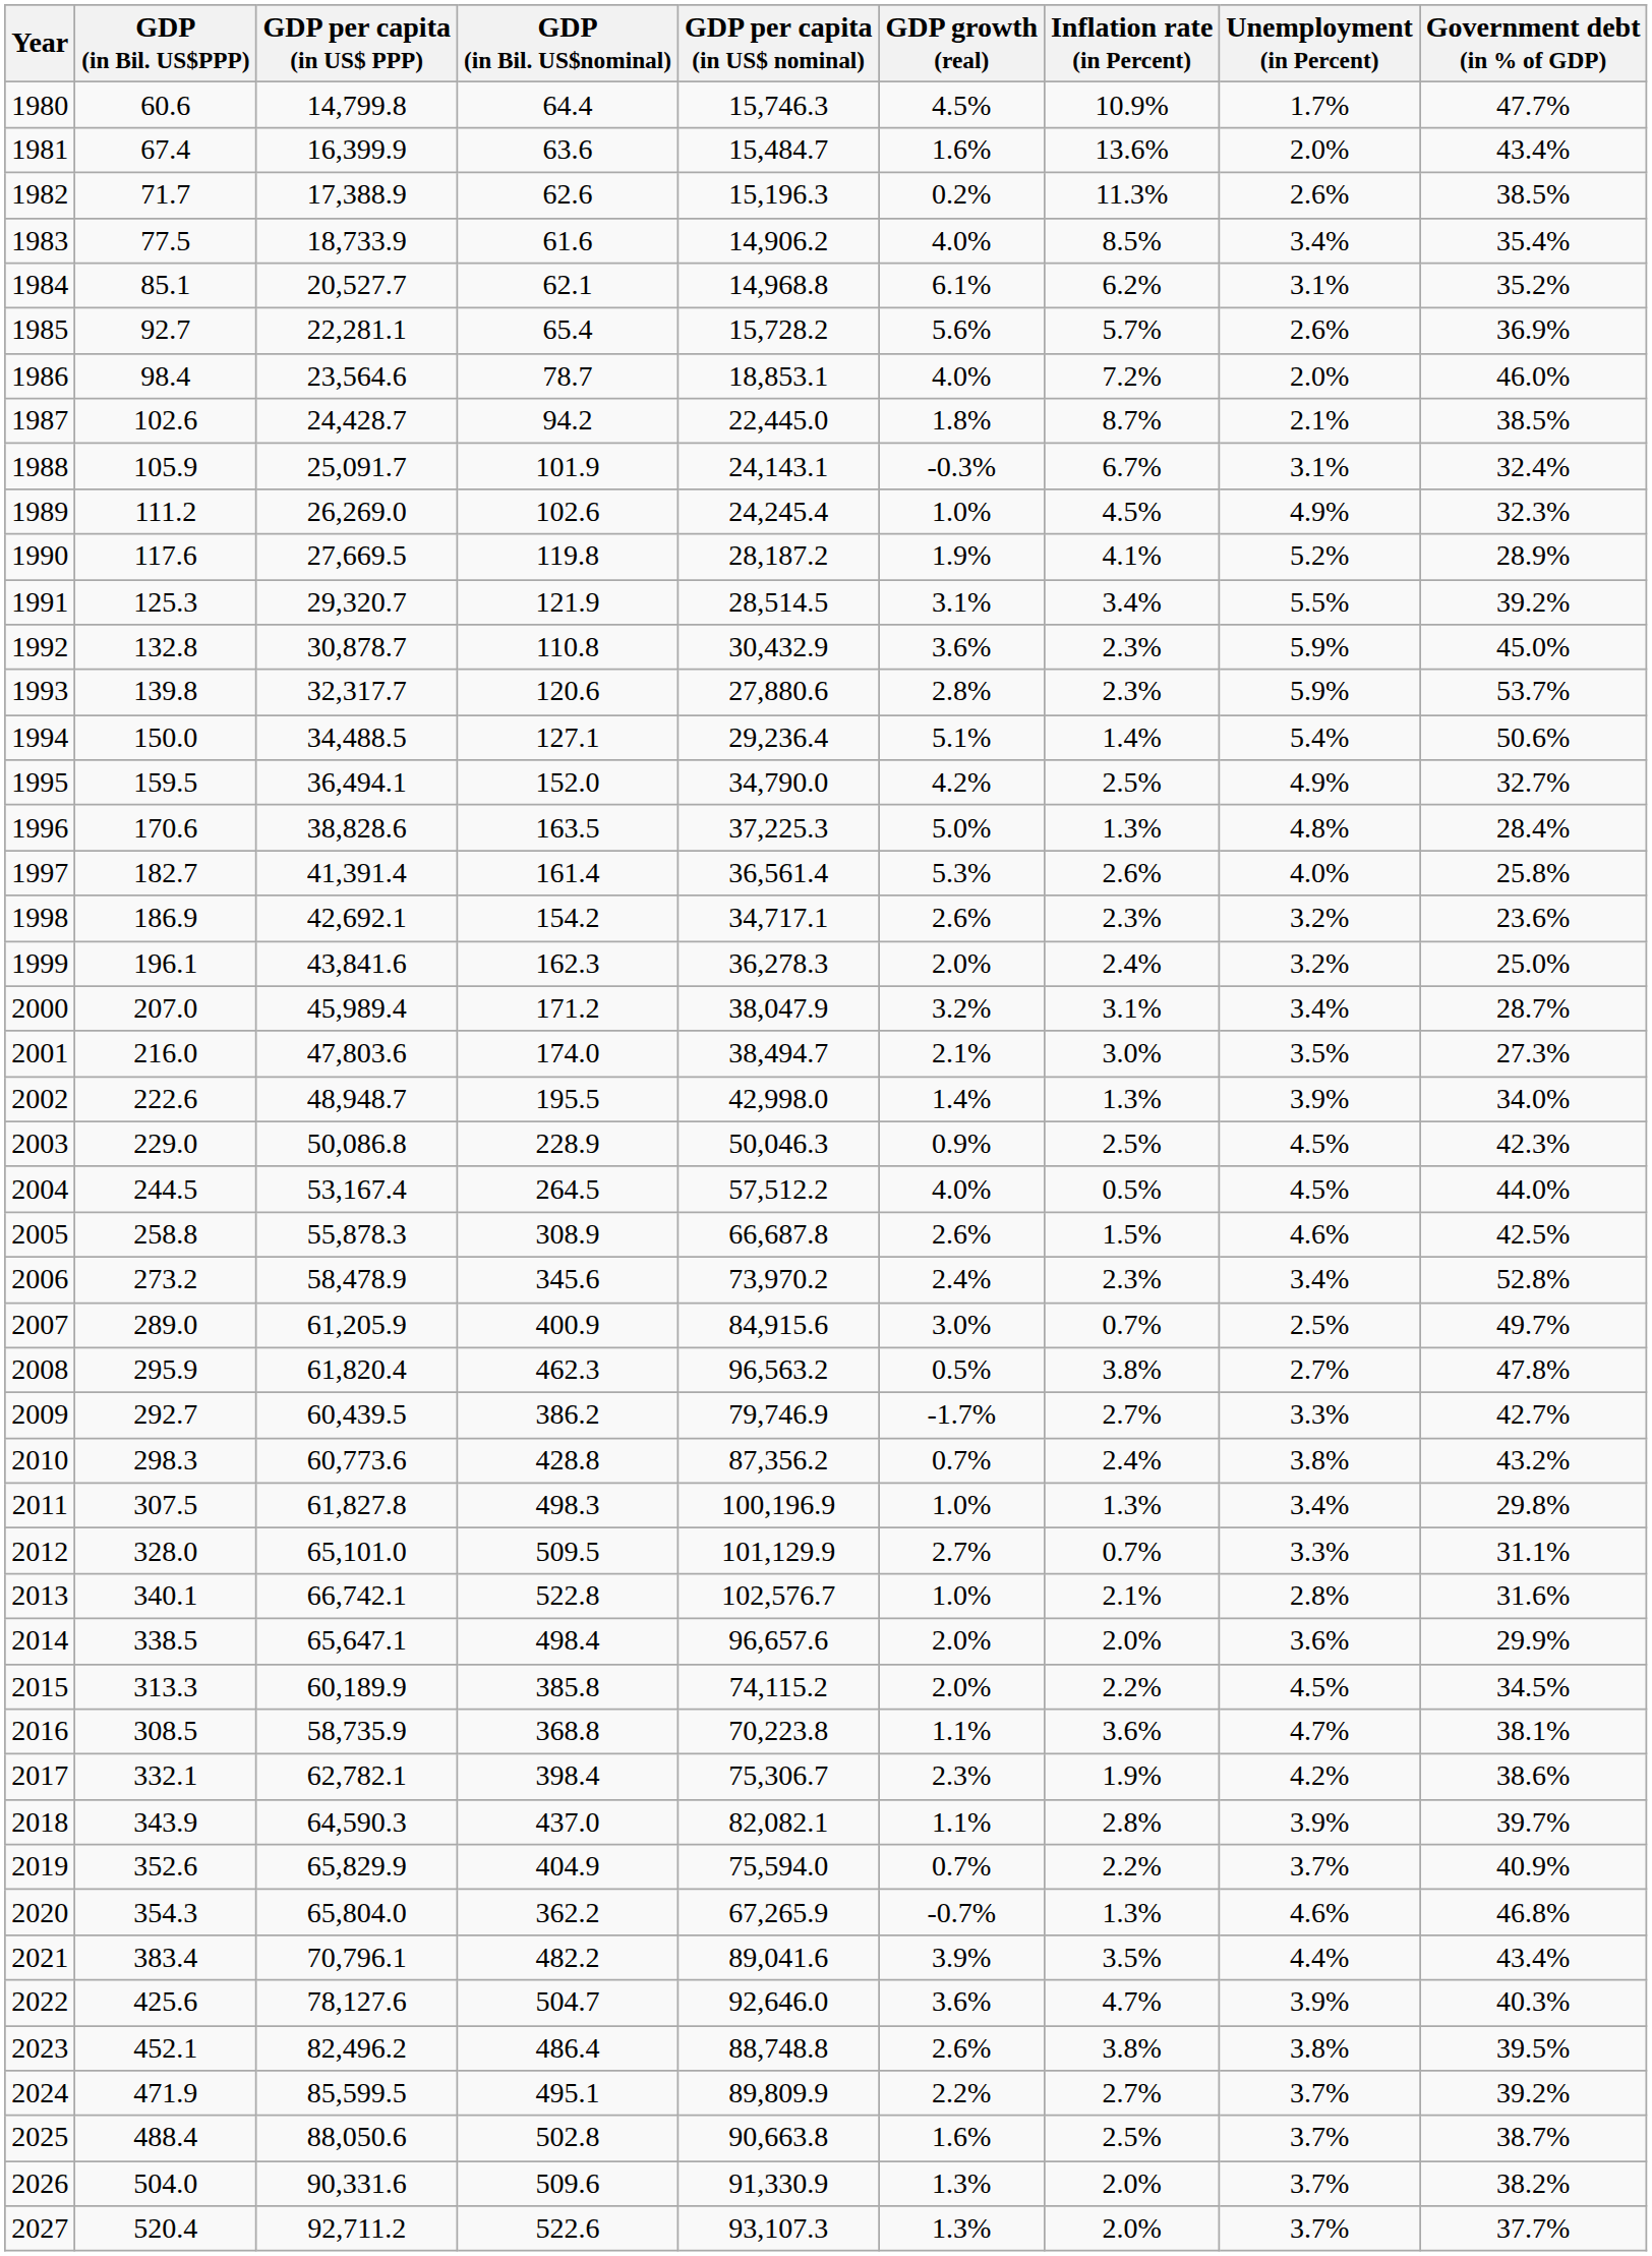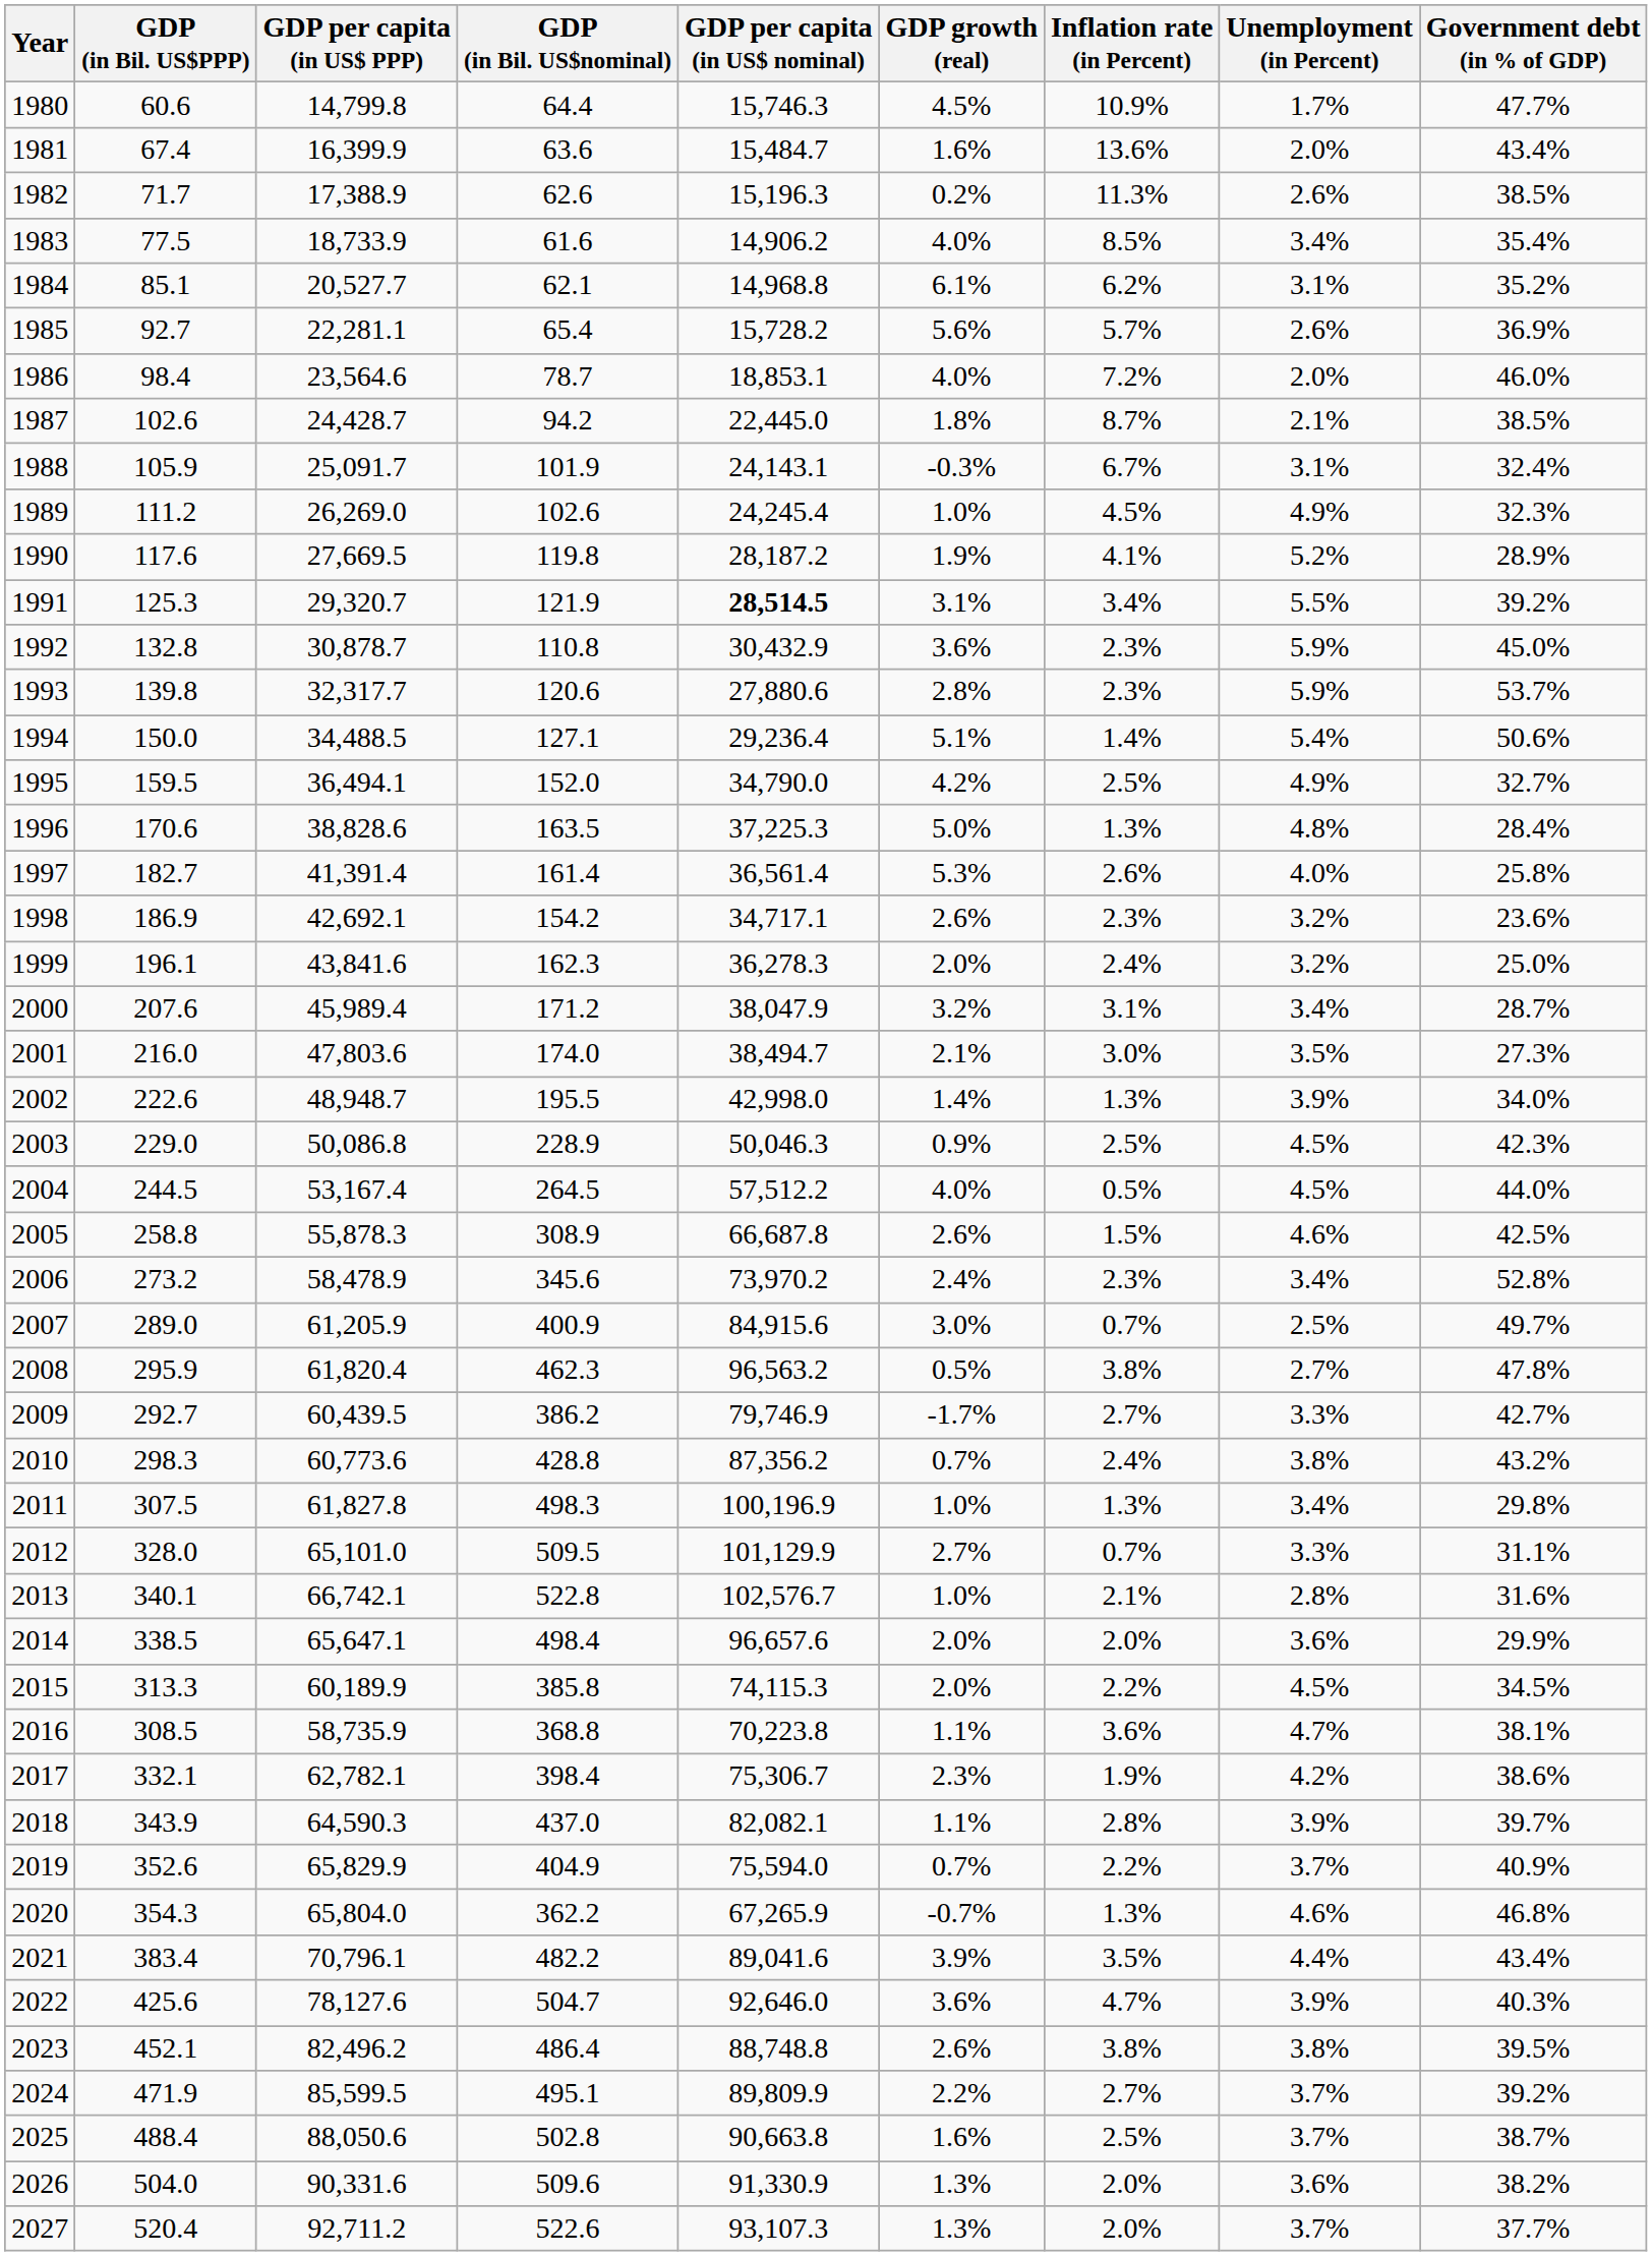1991 | GDP per capita (in US$ nominal): normal -> bold
2000 | GDP (in Bil. US$PPP): 207.0 -> 207.6
2015 | GDP per capita (in US$ nominal): 74,115.2 -> 74,115.3
2026 | Unemployment (in Percent): 3.7% -> 3.6%
